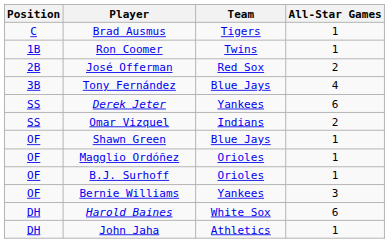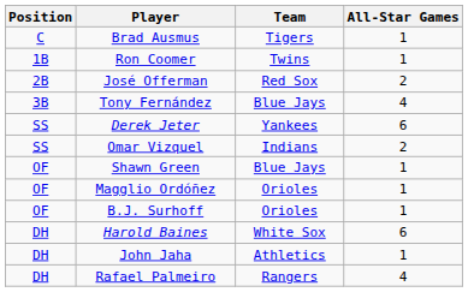- row: OF | Bernie Williams | Yankees | 3
+ row: DH | Rafael Palmeiro | Rangers | 4
